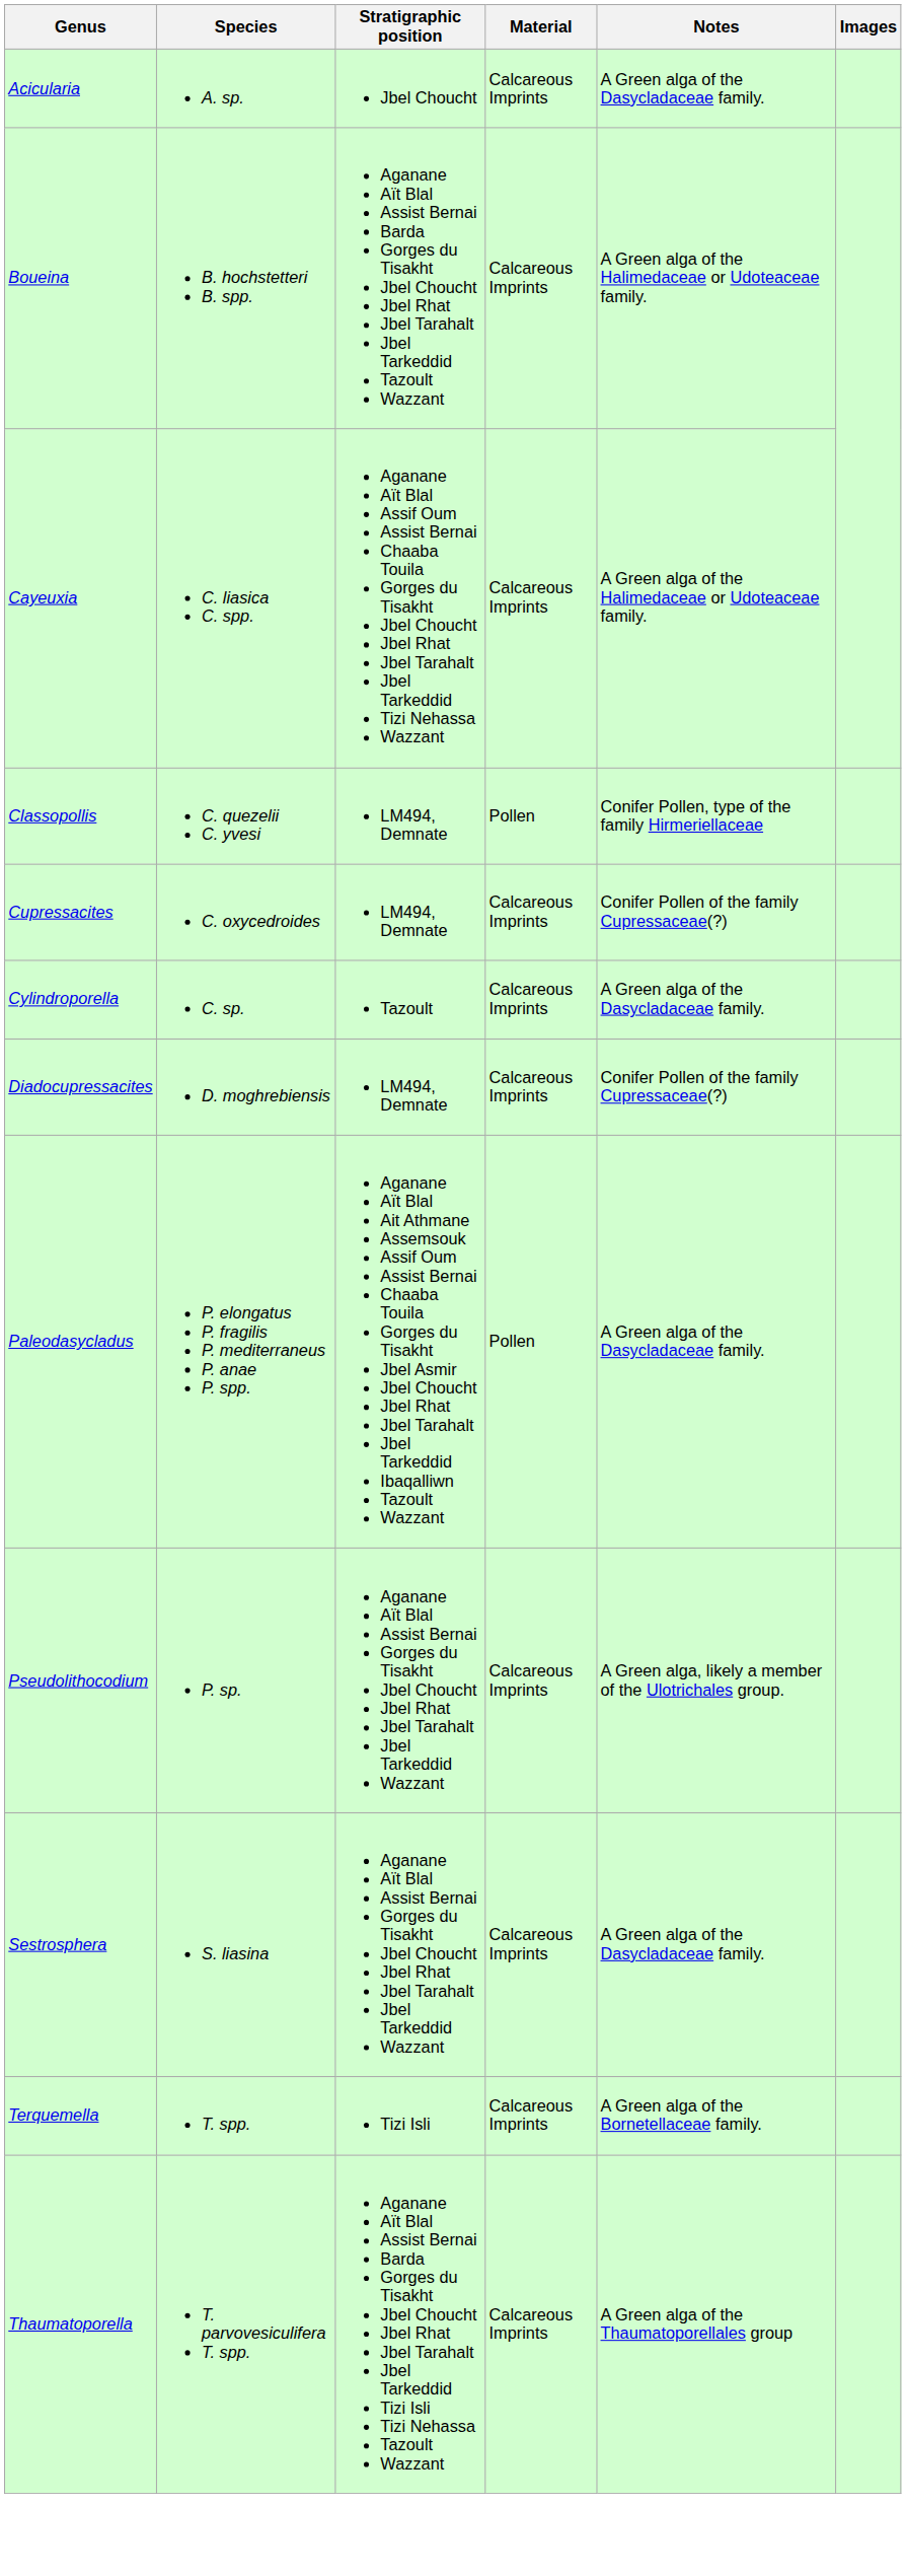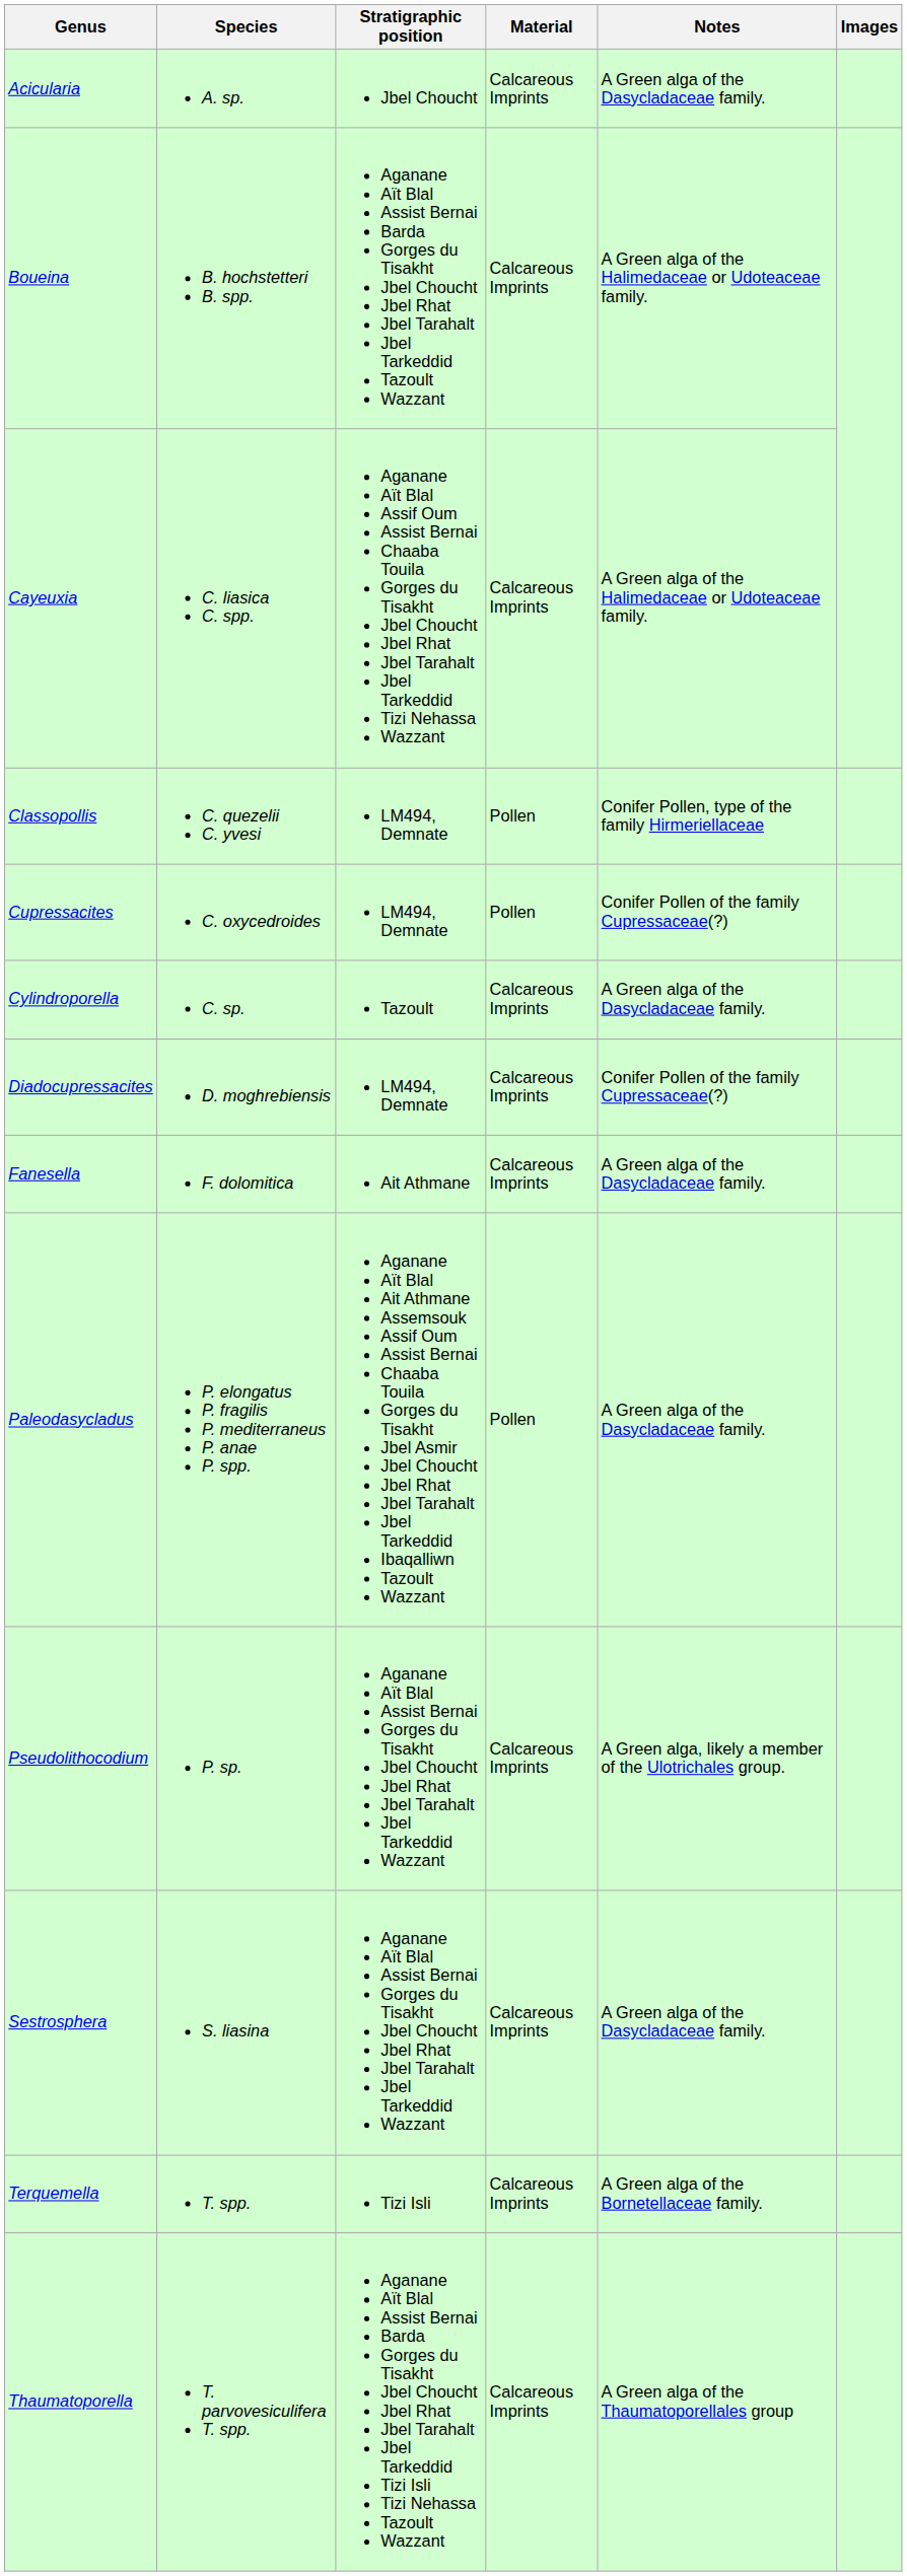Cupressacites | Material: Calcareous Imprints -> Pollen
+ row: Fanesella | F. dolomitica | Ait Athmane | Calcareous Imprints | A Green alga of the Dasycladaceae family.
